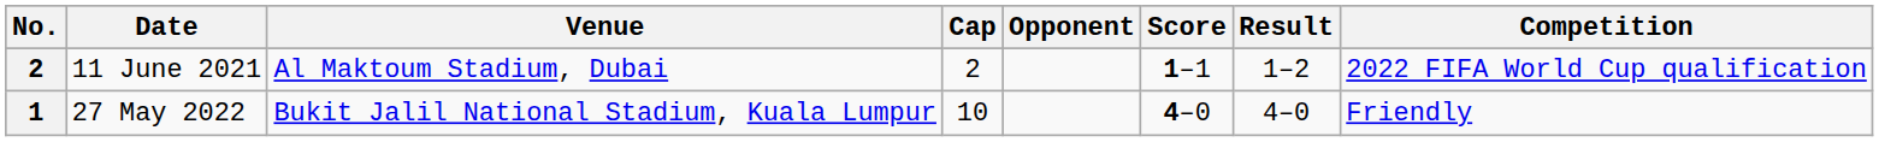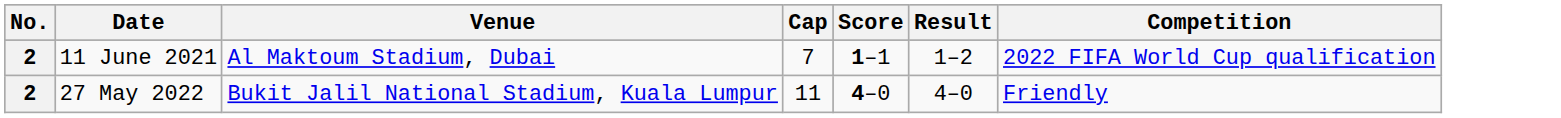- column: Opponent
11 June 2021 | Cap: 2 -> 7
27 May 2022 | No.: 1 -> 2
27 May 2022 | Cap: 10 -> 11
